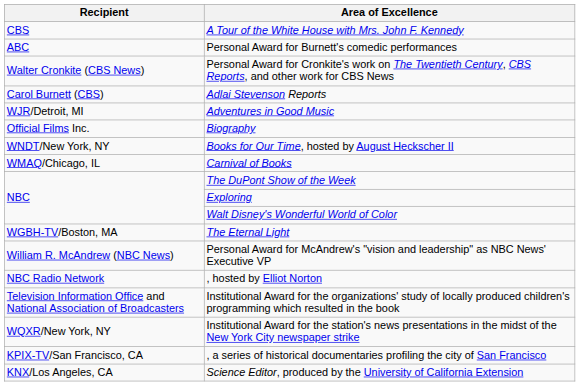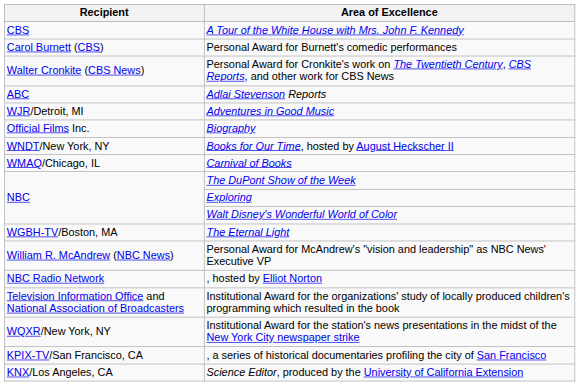Personal Award for Burnett's comedic performances | Recipient: ABC -> Carol Burnett (CBS)
Adlai Stevenson Reports | Recipient: Carol Burnett (CBS) -> ABC
